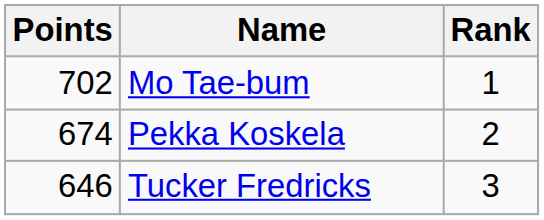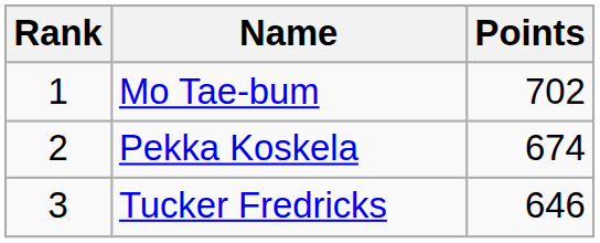columns swapped: Rank <-> Points
